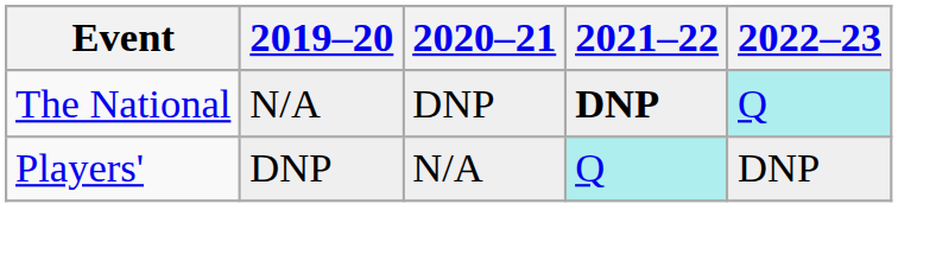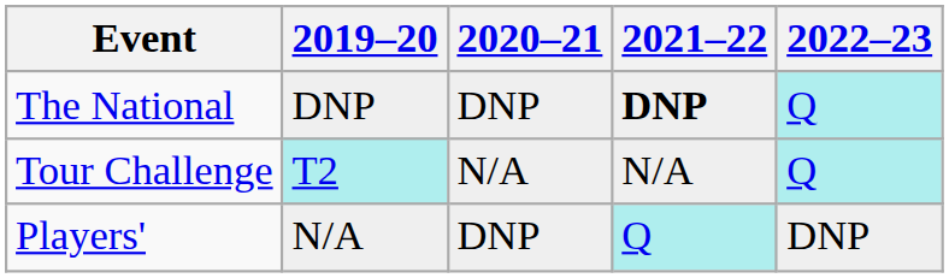The National | 2019–20: N/A -> DNP
+ row: Tour Challenge | T2 | N/A | N/A | Q
Players' | 2019–20: DNP -> N/A
Players' | 2020–21: N/A -> DNP
